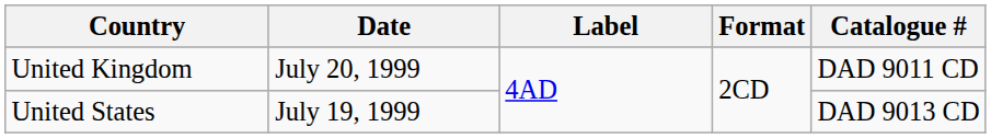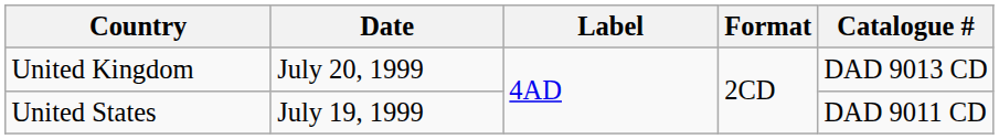United Kingdom | Catalogue #: DAD 9011 CD -> DAD 9013 CD
United States | Catalogue #: DAD 9013 CD -> DAD 9011 CD
